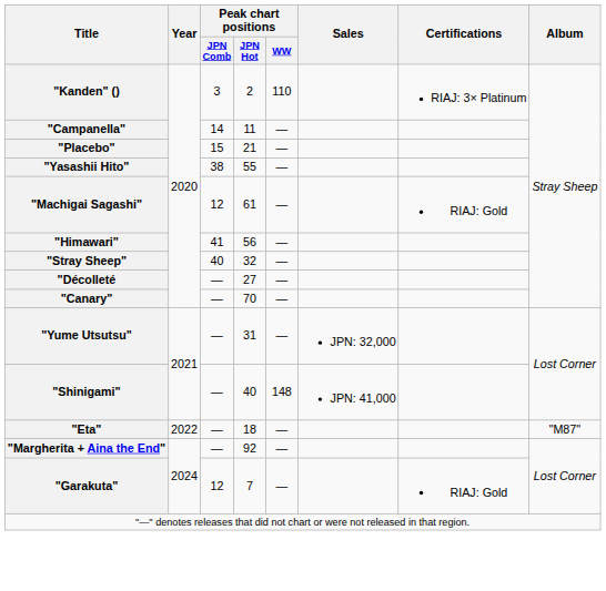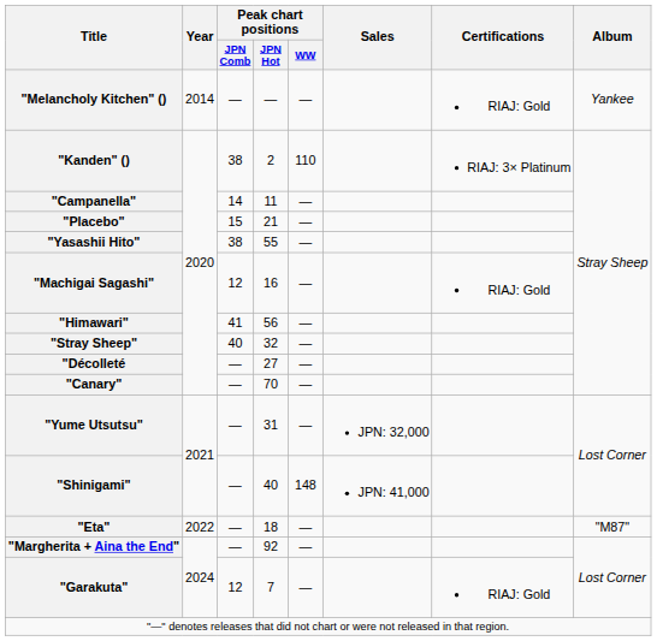+ row: "Melancholy Kitchen" () | 2014 | — | — | — | RIAJ: Gold | Yankee
"Kanden" () | Peak chart positions / JPN Comb: 3 -> 38
"Machigai Sagashi" | Peak chart positions / JPN Hot: 61 -> 16
